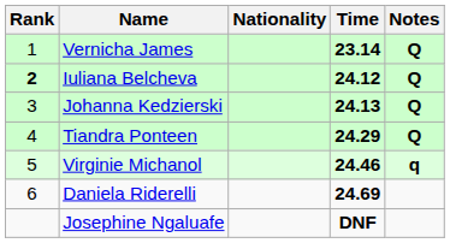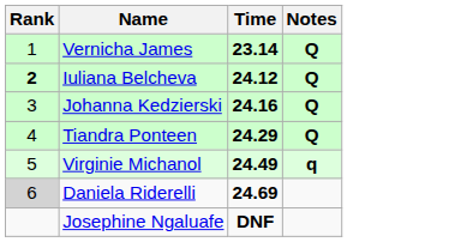- column: Nationality
Johanna Kedzierski | Time: 24.13 -> 24.16
Virginie Michanol | Time: 24.46 -> 24.49
Daniela Riderelli | Rank: no background -> lightgrey background
